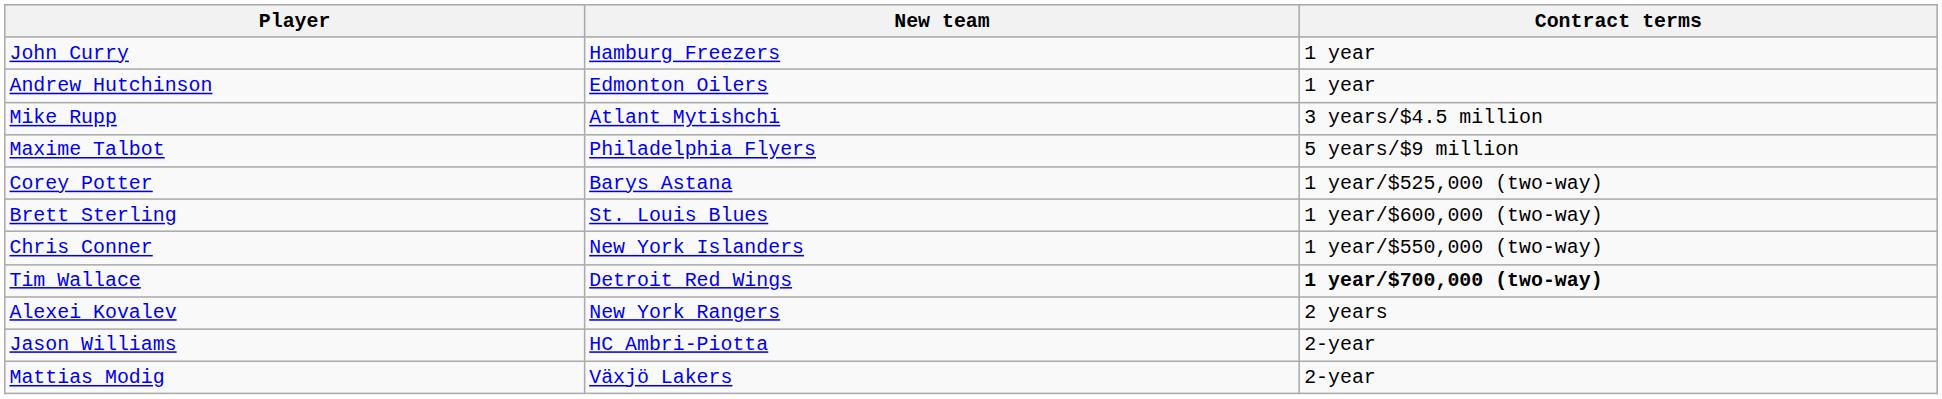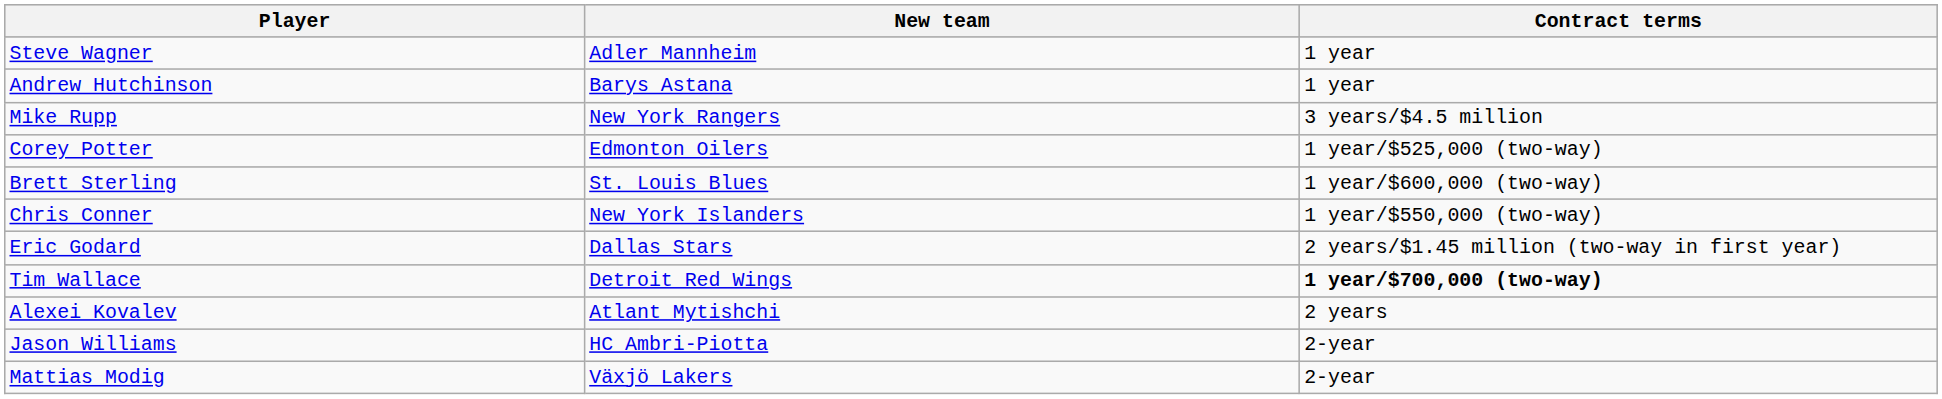+ row: Steve Wagner | Adler Mannheim | 1 year
- row: John Curry | Hamburg Freezers | 1 year
Andrew Hutchinson | New team: Edmonton Oilers -> Barys Astana
Mike Rupp | New team: Atlant Mytishchi -> New York Rangers
- row: Maxime Talbot | Philadelphia Flyers | 5 years/$9 million
Corey Potter | New team: Barys Astana -> Edmonton Oilers
+ row: Eric Godard | Dallas Stars | 2 years/$1.45 million (two-way in first year)
Alexei Kovalev | New team: New York Rangers -> Atlant Mytishchi
